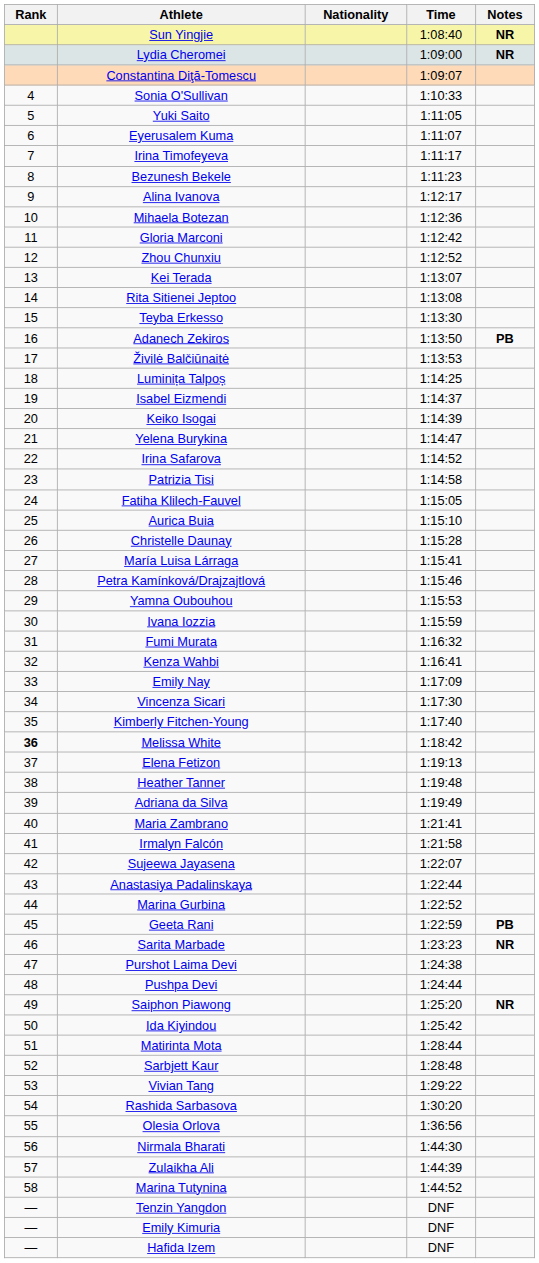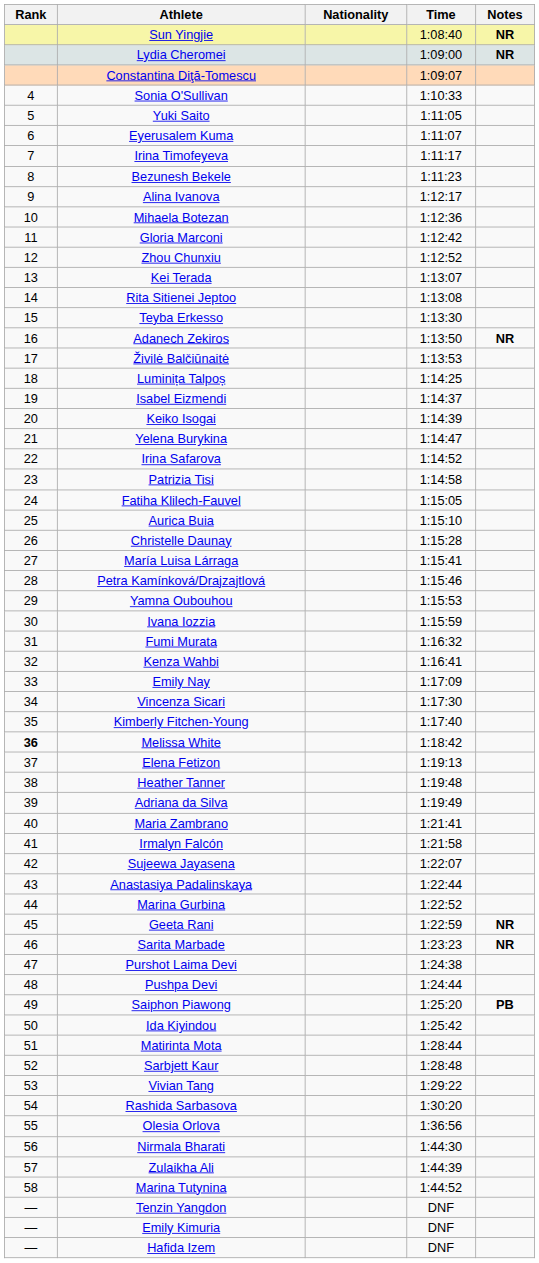Adanech Zekiros | Notes: PB -> NR
Geeta Rani | Notes: PB -> NR
Saiphon Piawong | Notes: NR -> PB
